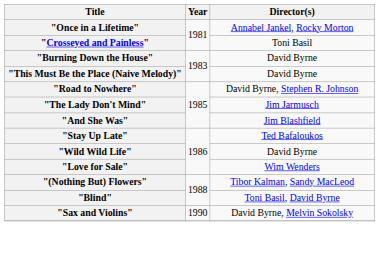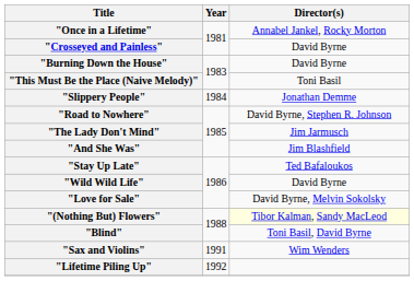"Crosseyed and Painless" | Director(s): Toni Basil -> David Byrne
"This Must Be the Place (Naive Melody)" | Director(s): David Byrne -> Toni Basil
+ row: "Slippery People" | 1984 | Jonathan Demme
"Love for Sale" | Director(s): Wim Wenders -> David Byrne, Melvin Sokolsky
"(Nothing But) Flowers" | Director(s): no background -> lightyellow background
"Sax and Violins" | Year: 1990 -> 1991
"Sax and Violins" | Director(s): David Byrne, Melvin Sokolsky -> Wim Wenders
+ row: "Lifetime Piling Up" | 1992
